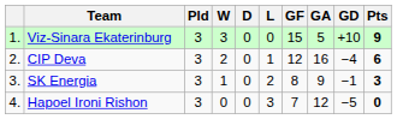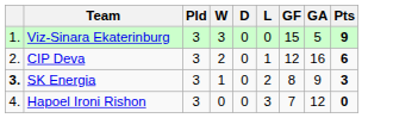- column: GD | +10 | −4 | −1 | −5
SK Energia | column 1: normal -> bold
